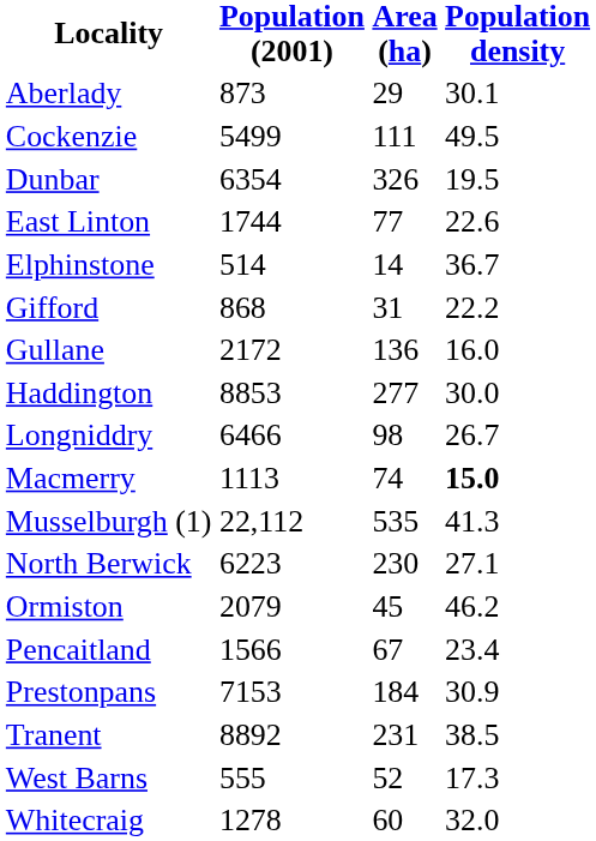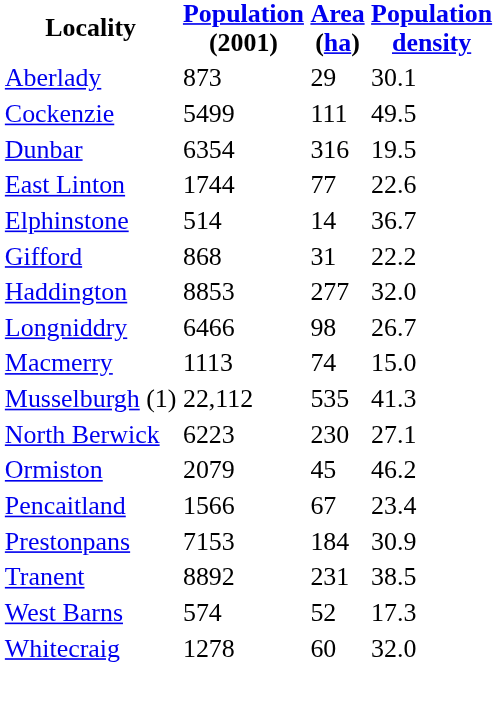Dunbar | Area (ha): 326 -> 316
- row: Gullane | 2172 | 136 | 16.0
Haddington | Population density: 30.0 -> 32.0
Macmerry | Population density: bold -> normal
West Barns | Population (2001): 555 -> 574
